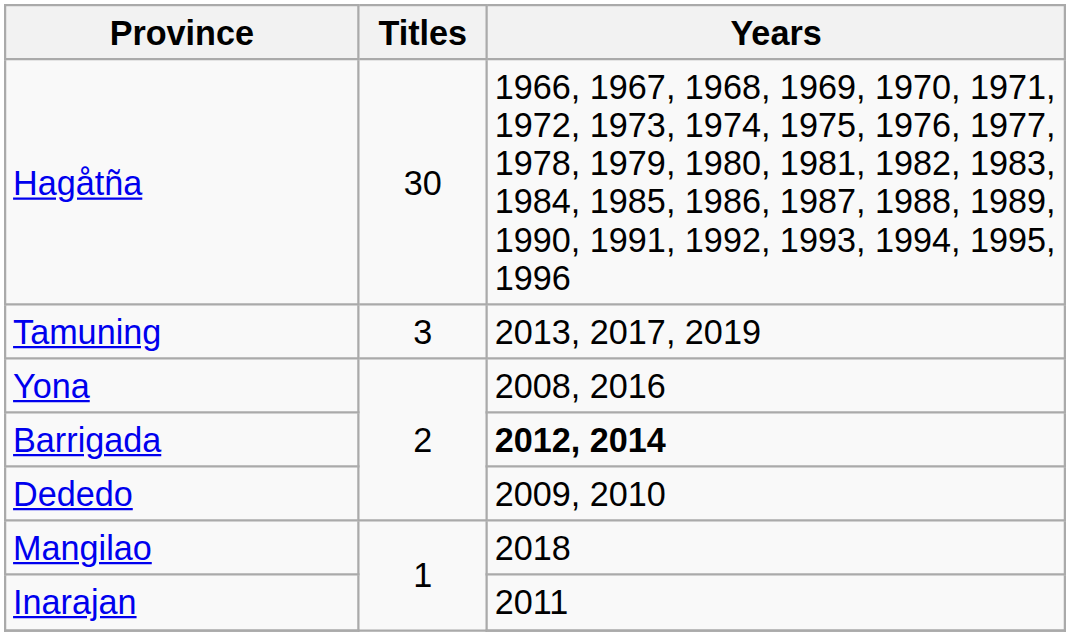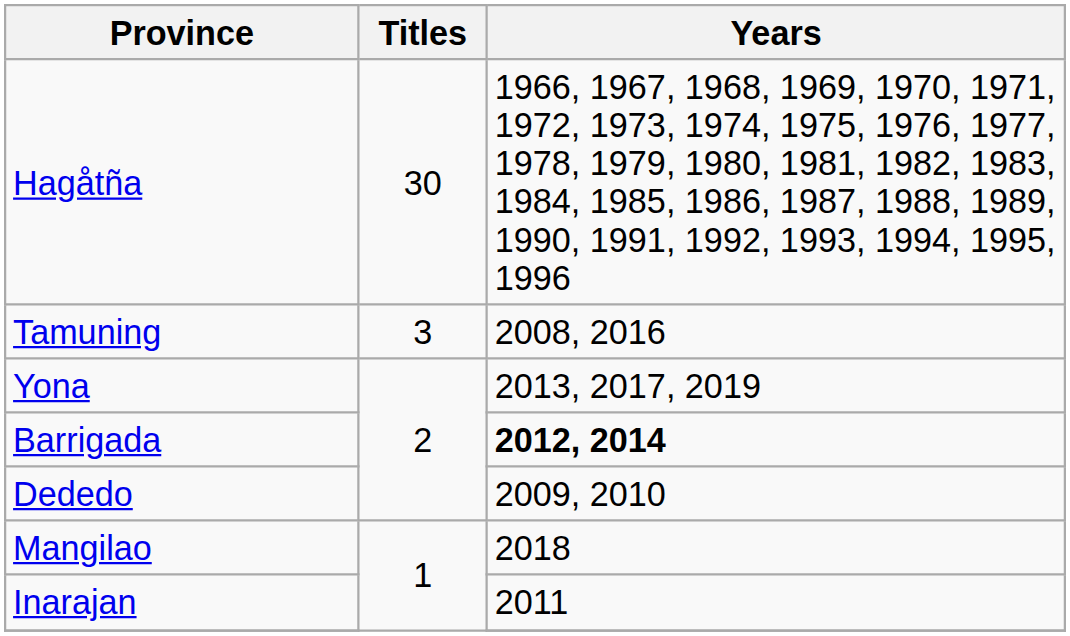Tamuning | Years: 2013, 2017, 2019 -> 2008, 2016
Yona | Years: 2008, 2016 -> 2013, 2017, 2019
